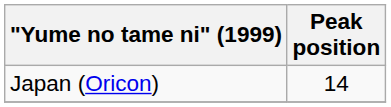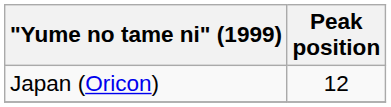Japan (Oricon) | Peak position: 14 -> 12
